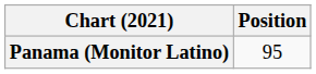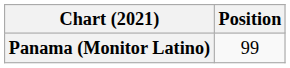Panama (Monitor Latino) | Position: 95 -> 99
